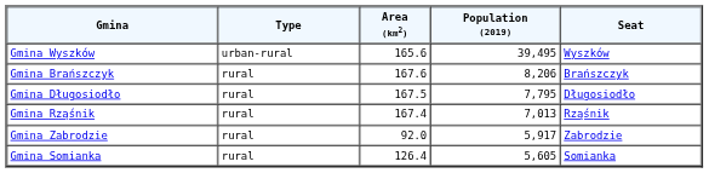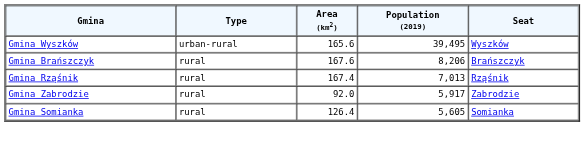- row: Gmina Długosiodło | rural | 167.5 | 7,795 | Długosiodło
